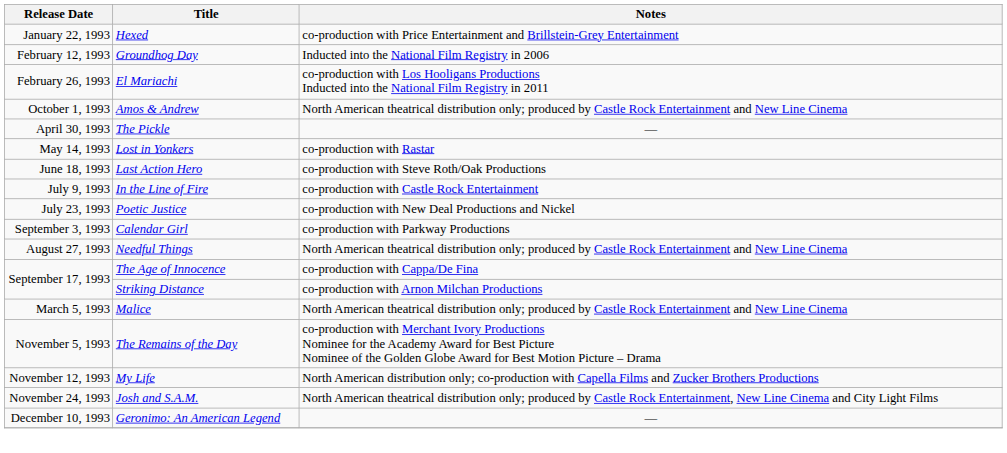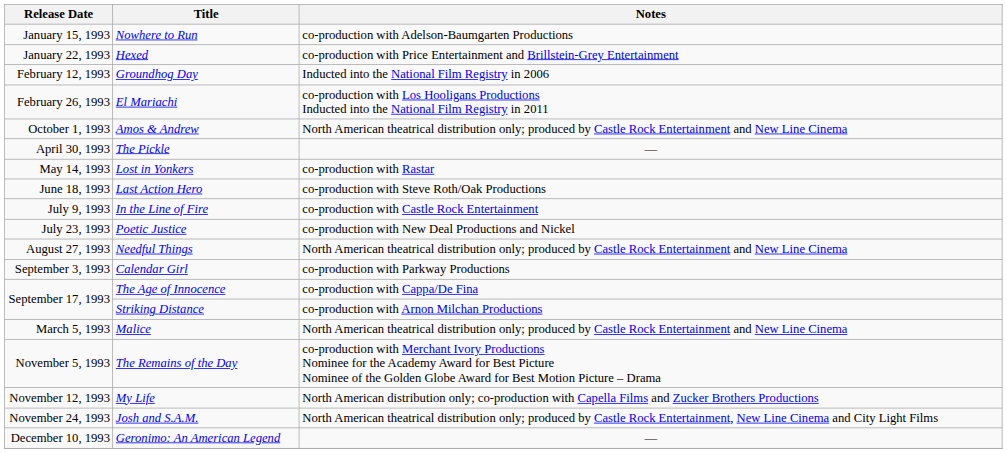+ row: January 15, 1993 | Nowhere to Run | co-production with Adelson-Baumgarten Productions
rows swapped: Needful Things <-> Calendar Girl
